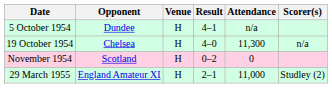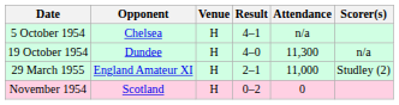5 October 1954 | Opponent: Dundee -> Chelsea
19 October 1954 | Opponent: Chelsea -> Dundee
rows swapped: November 1954 <-> 29 March 1955
